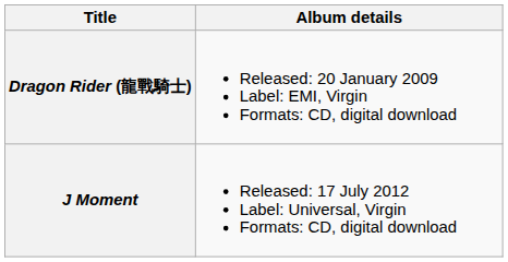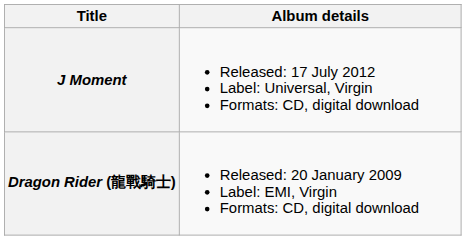rows swapped: Dragon Rider (龍戰騎士) <-> J Moment
